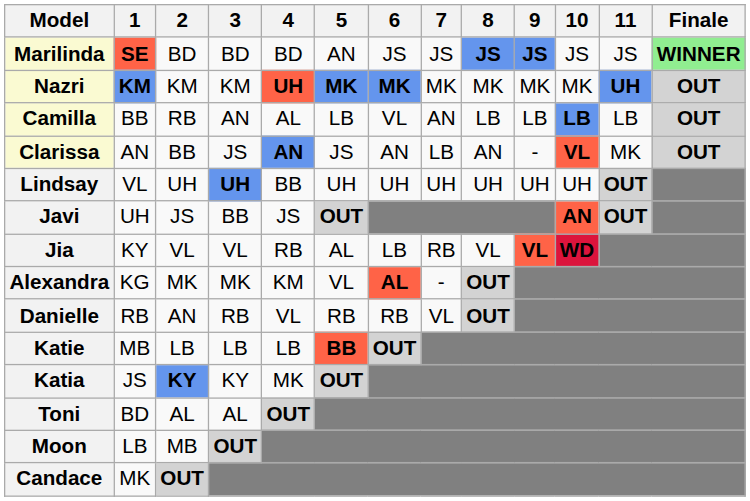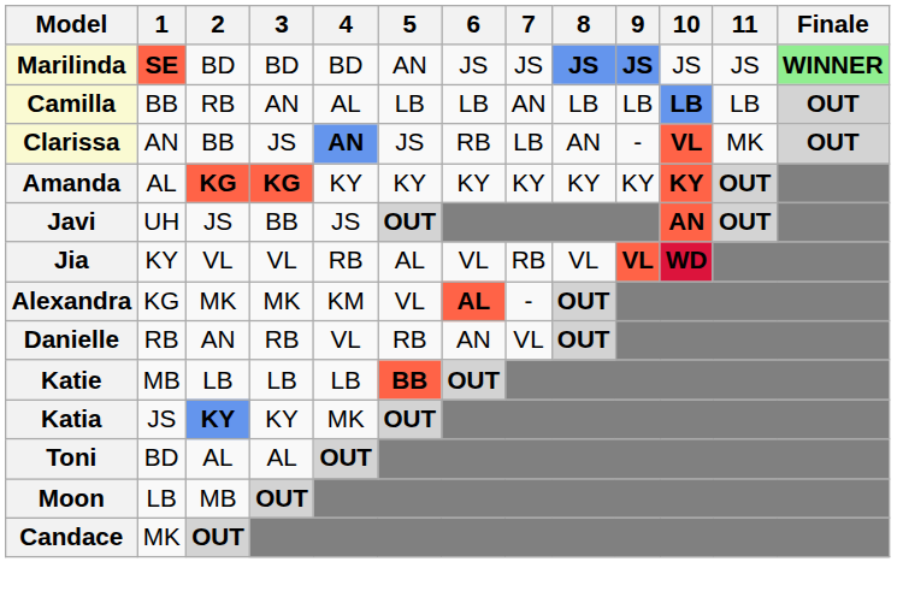- row: Nazri | KM | KM | KM | UH | MK | MK | MK | MK | MK | MK | UH | OUT
Camilla | 6: VL -> LB
Clarissa | 6: AN -> RB
- row: Lindsay | VL | UH | UH | BB | UH | UH | UH | UH | UH | UH | OUT
+ row: Amanda | AL | KG | KG | KY | KY | KY | KY | KY | KY | KY | OUT
Jia | 6: LB -> VL
Danielle | 6: RB -> AN
